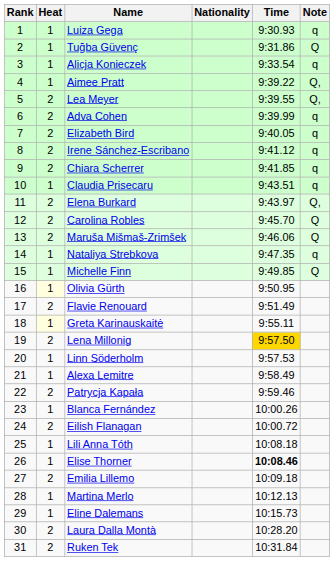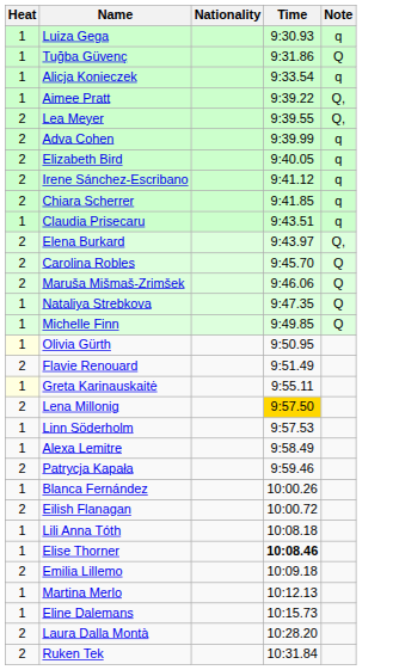- column: Rank | 1 | 2 | 3 | 4 | 5 | 6 | 7 | 8 | 9 | 10 | 11 | 12 | 13 | 14 | 15 | 16 | 17 | 18 | 19 | 20 | 21 | 22 | 23 | 24 | 25 | 26 | 27 | 28 | 29 | 30 | 31
Nataliya Strebkova | Note: q -> Q
